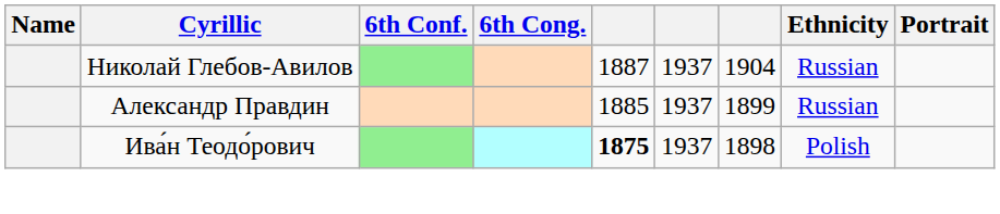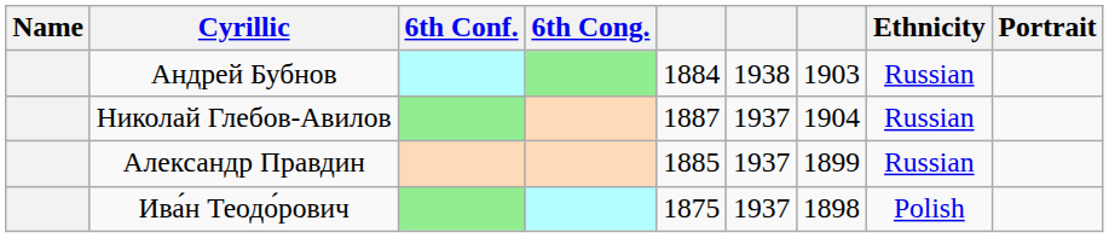+ row: Андрей Бубнов | 1884 | 1938 | 1903 | Russian
Ива́н Теодо́рович | column 5: bold -> normal
